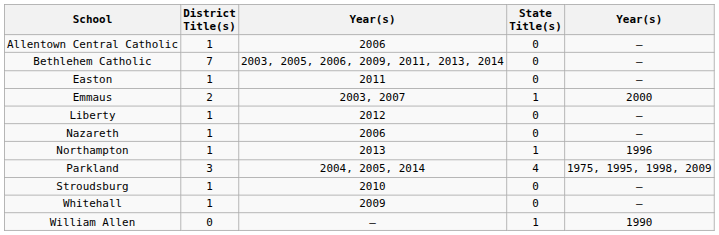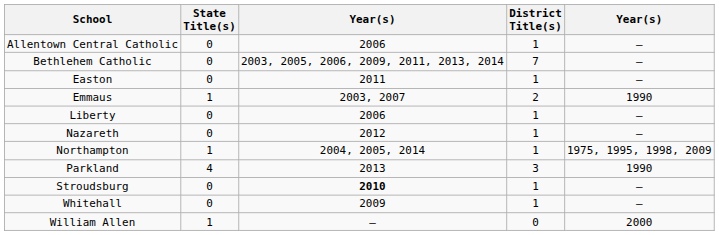columns swapped: District Title(s) <-> State Title(s)
Emmaus | column 5: 2000 -> 1990
Liberty | column 3: 2012 -> 2006
Nazareth | column 3: 2006 -> 2012
Northampton | column 3: 2013 -> 2004, 2005, 2014
Northampton | column 5: 1996 -> 1975, 1995, 1998, 2009
Parkland | column 3: 2004, 2005, 2014 -> 2013
Parkland | column 5: 1975, 1995, 1998, 2009 -> 1990
Stroudsburg | column 3: normal -> bold
William Allen | column 5: 1990 -> 2000
